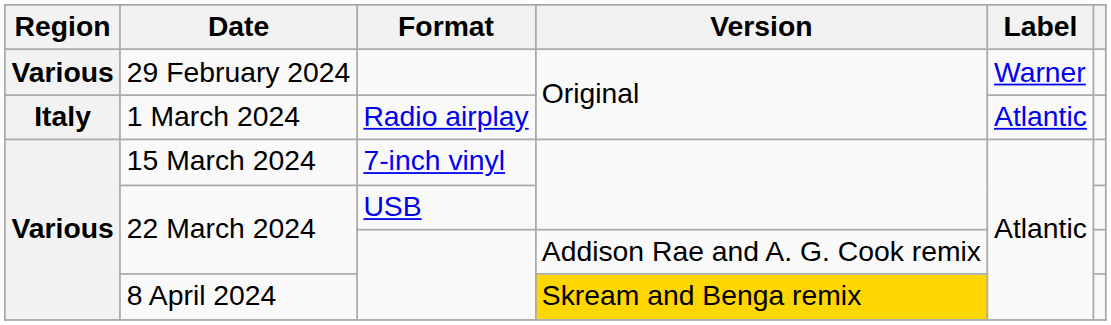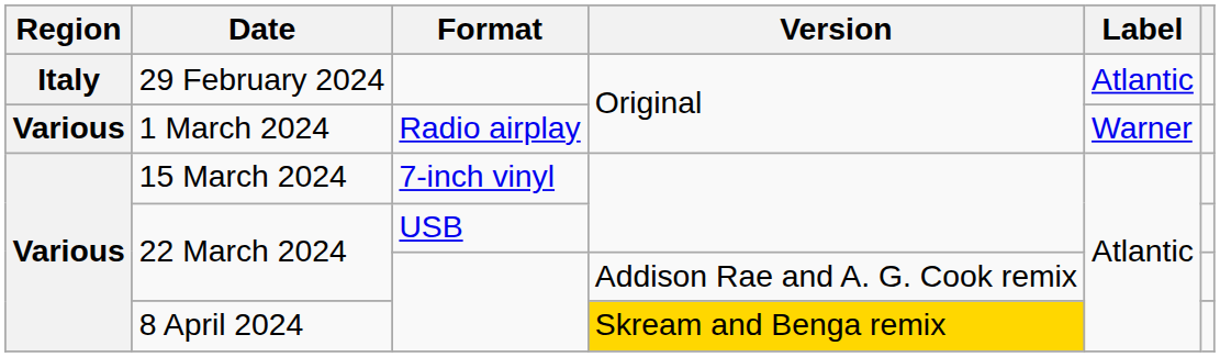29 February 2024 | Region: Various -> Italy
29 February 2024 | Label: Warner -> Atlantic
1 March 2024 | Region: Italy -> Various
1 March 2024 | Label: Atlantic -> Warner
